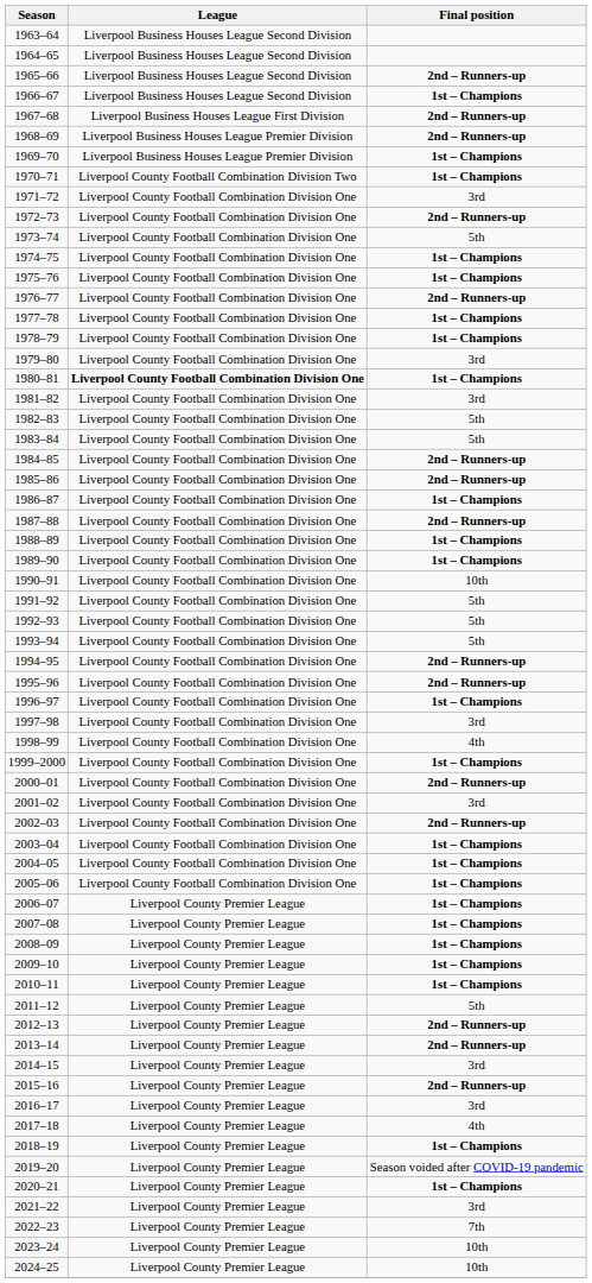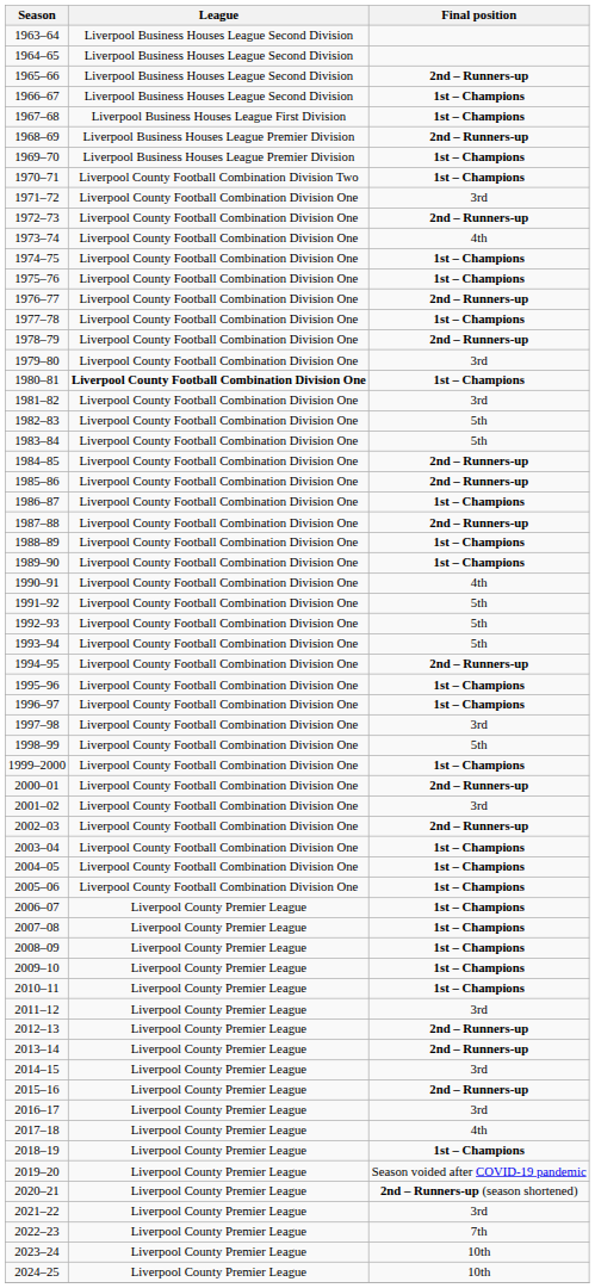1967–68 | Final position: 2nd – Runners-up -> 1st – Champions
1973–74 | Final position: 5th -> 4th
1978–79 | Final position: 1st – Champions -> 2nd – Runners-up
1990–91 | Final position: 10th -> 4th
1995–96 | Final position: 2nd – Runners-up -> 1st – Champions
1998–99 | Final position: 4th -> 5th
2011–12 | Final position: 5th -> 3rd
2020–21 | Final position: 1st – Champions -> 2nd – Runners-up (season shortened)
